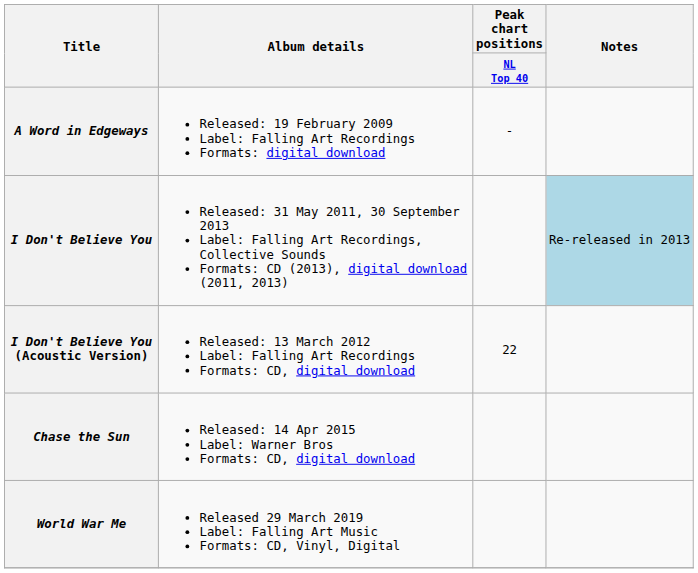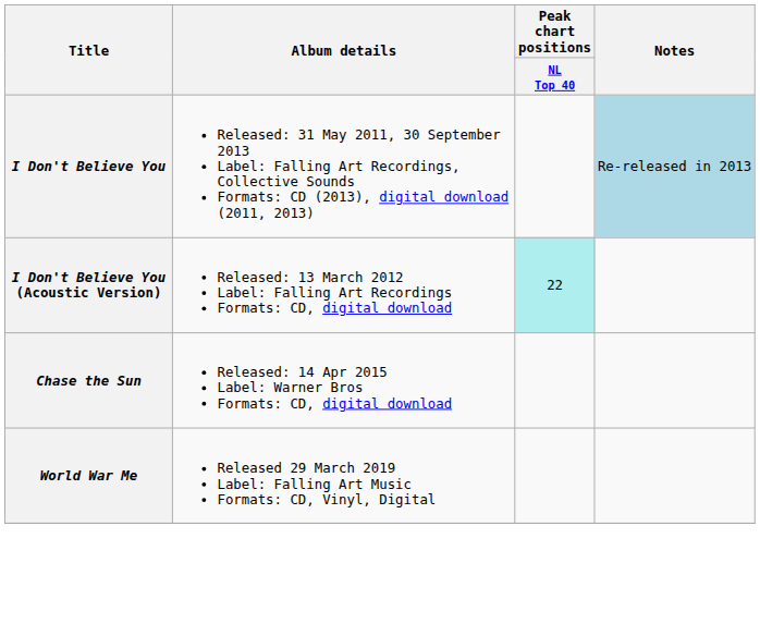- row: A Word in Edgeways | Released: 19 February 2009 Label: Falling Art Recordings Formats: digital download | -
I Don't Believe You (Acoustic Version) | Peak chart positions / NL Top 40: no background -> paleturquoise background
